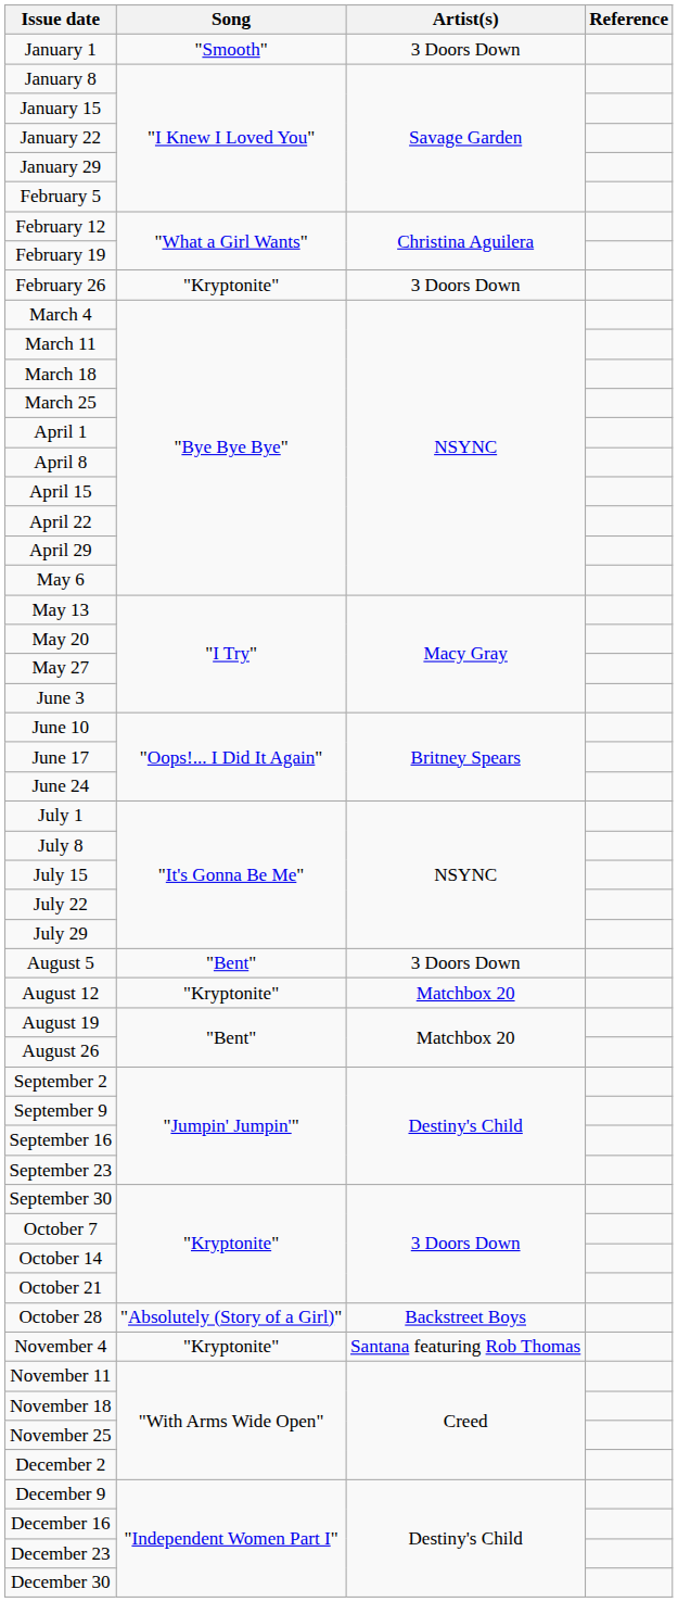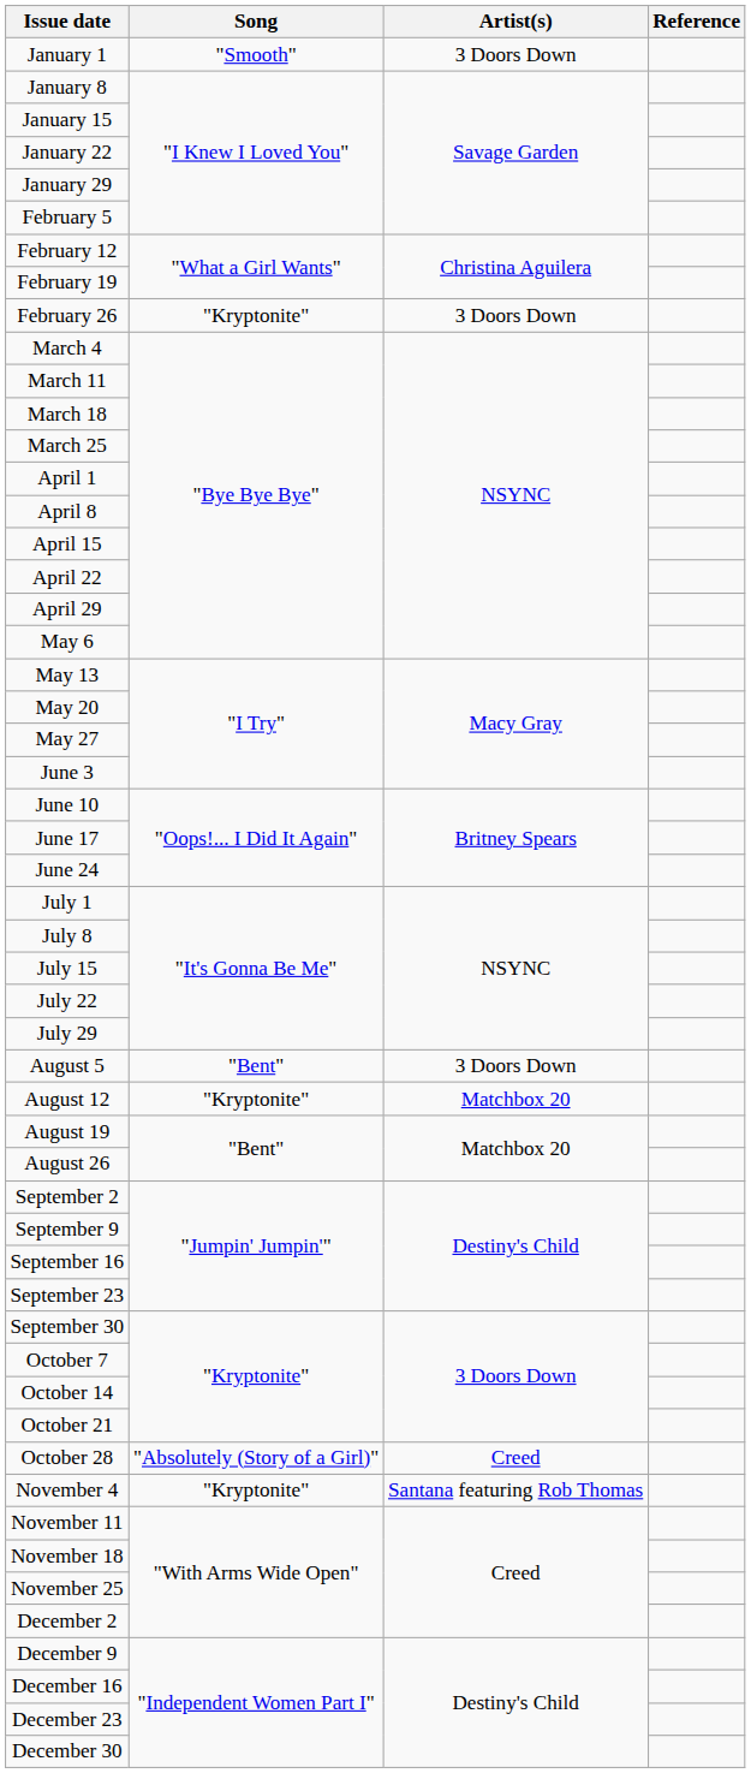October 28 | Artist(s): Backstreet Boys -> Creed
